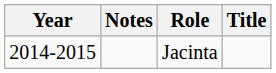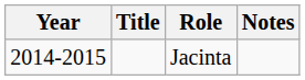columns swapped: Title <-> Notes
